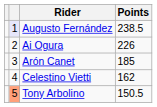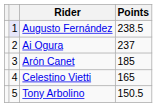Ai Ogura | Points: 226 -> 237
Celestino Vietti | Points: 162 -> 165
Tony Arbolino | column 2: lightsalmon background -> no background
